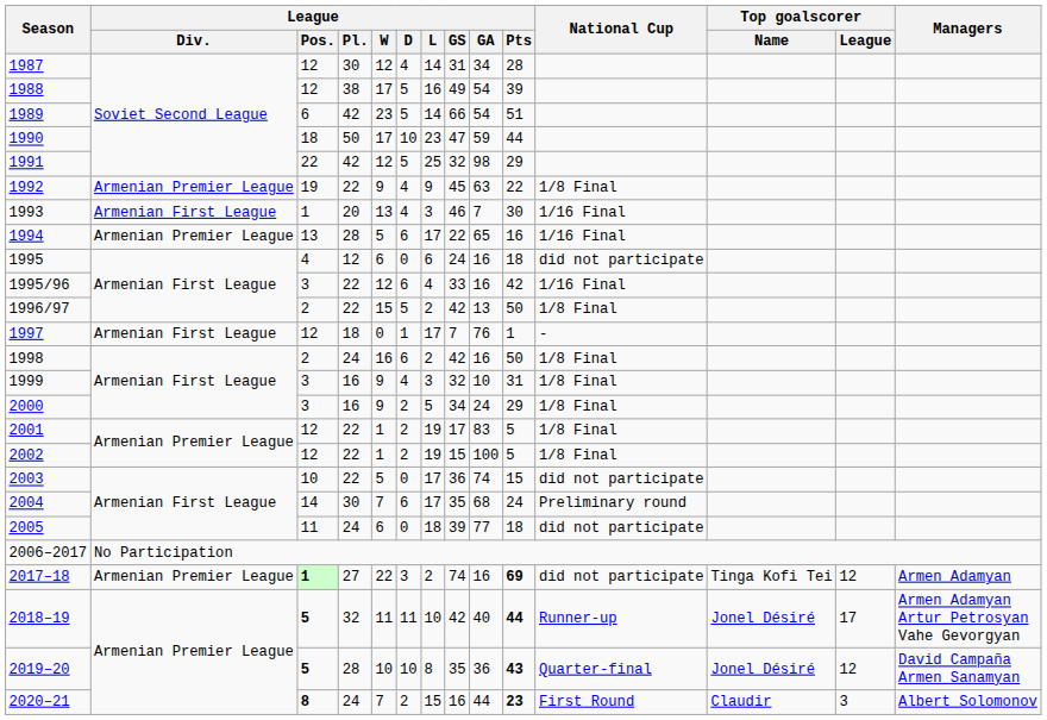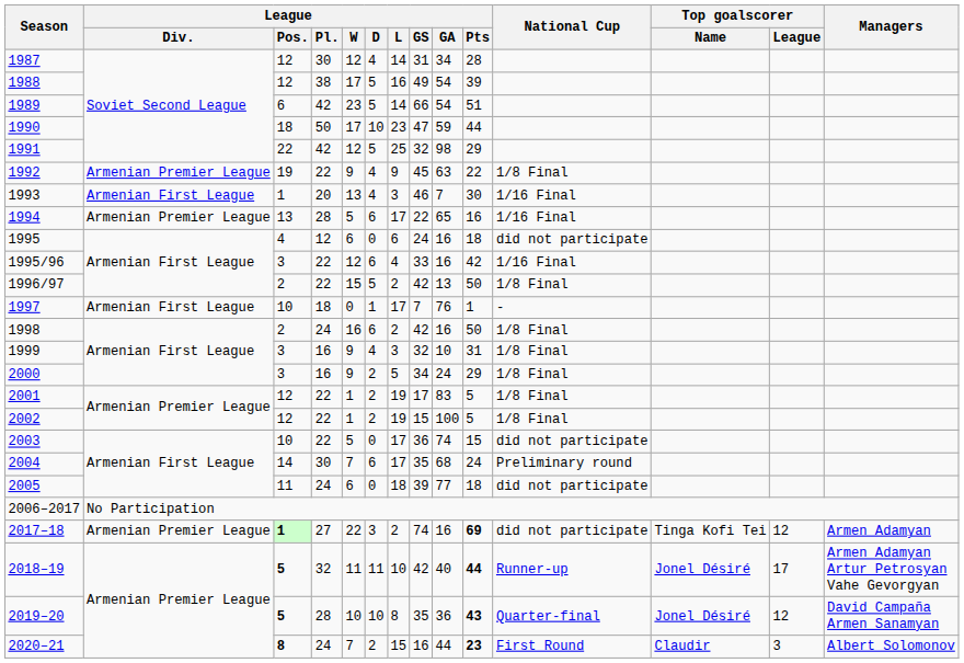1997 | League / Pos.: 12 -> 10
